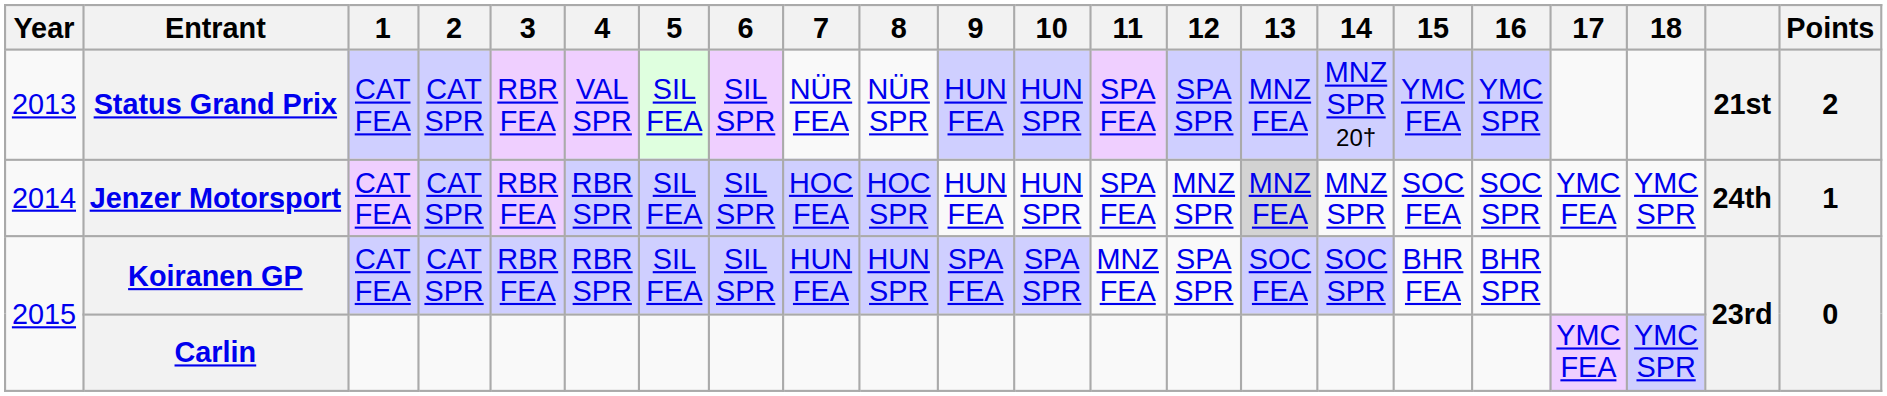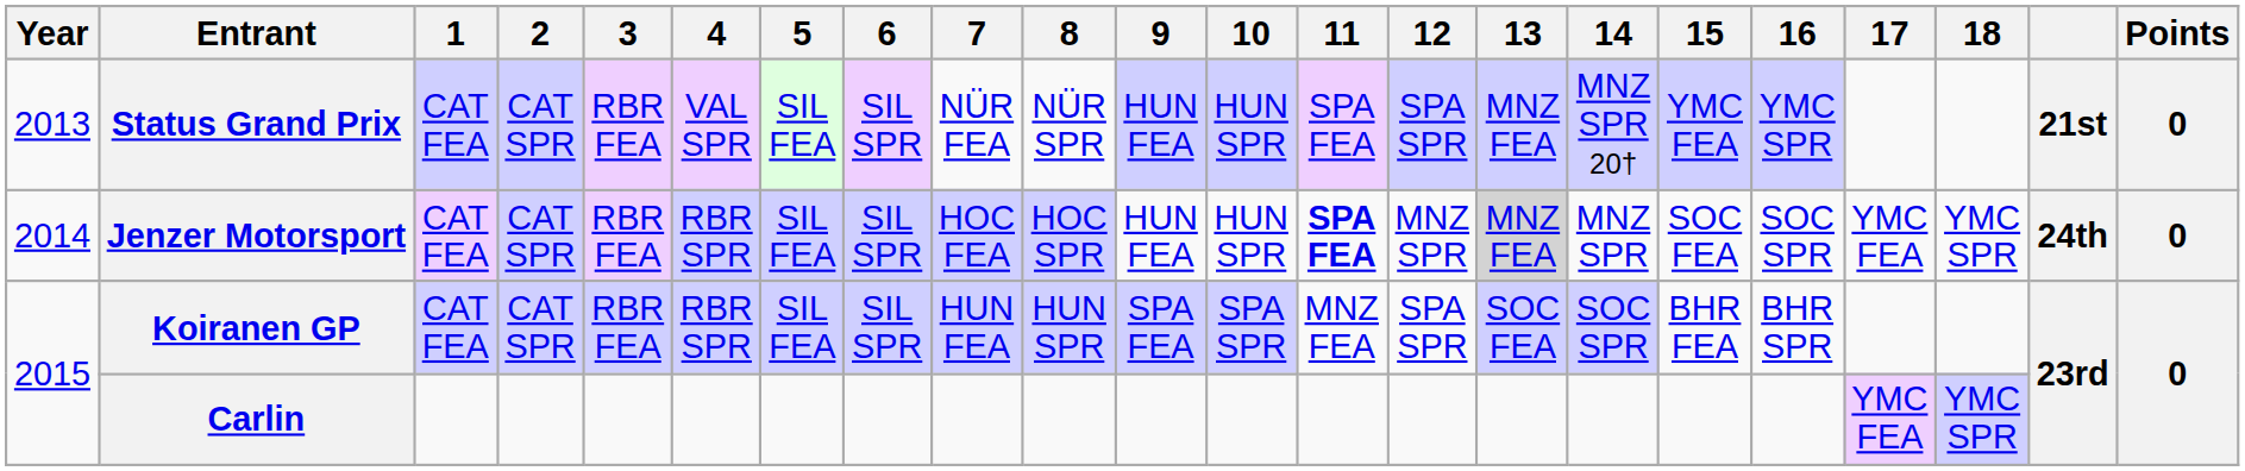Status Grand Prix | Points: 2 -> 0
Jenzer Motorsport | 11: normal -> bold
Jenzer Motorsport | Points: 1 -> 0
